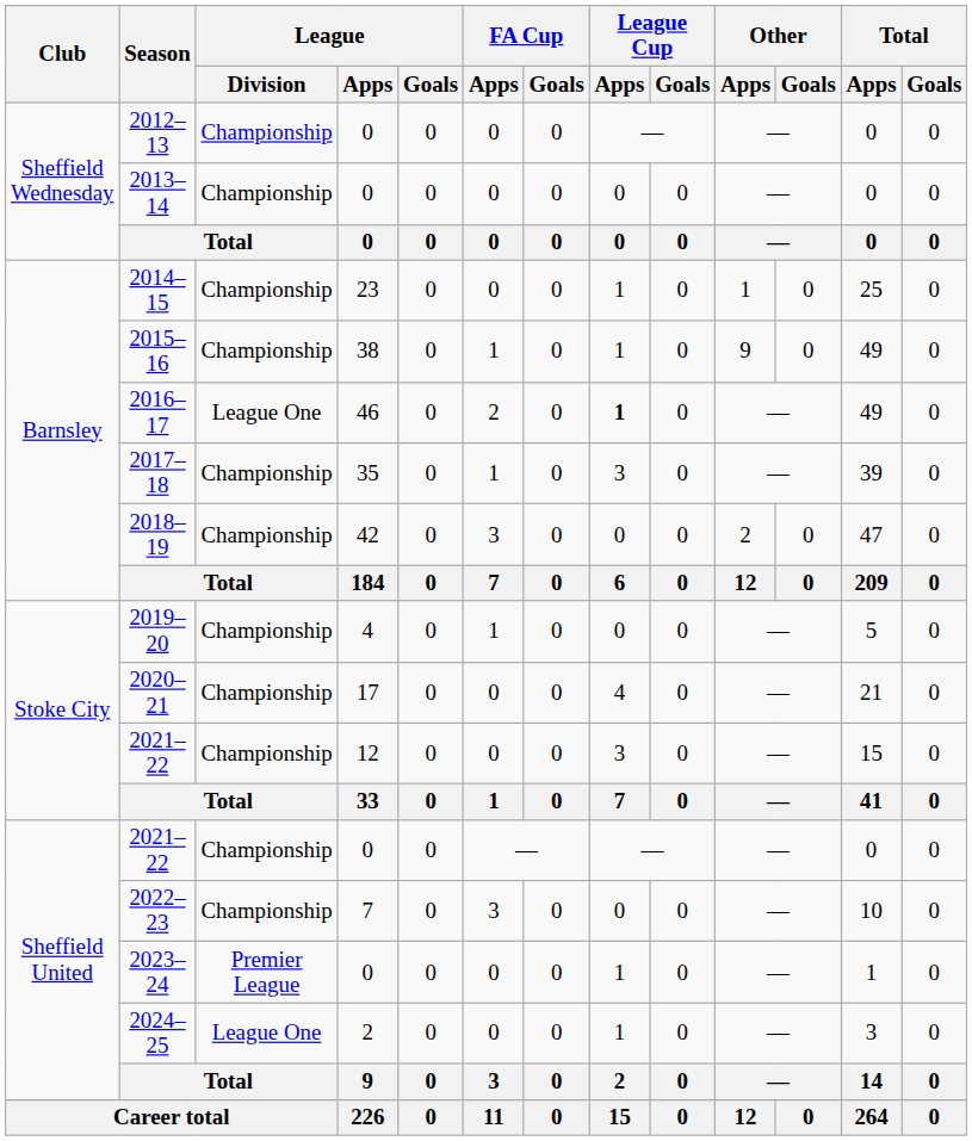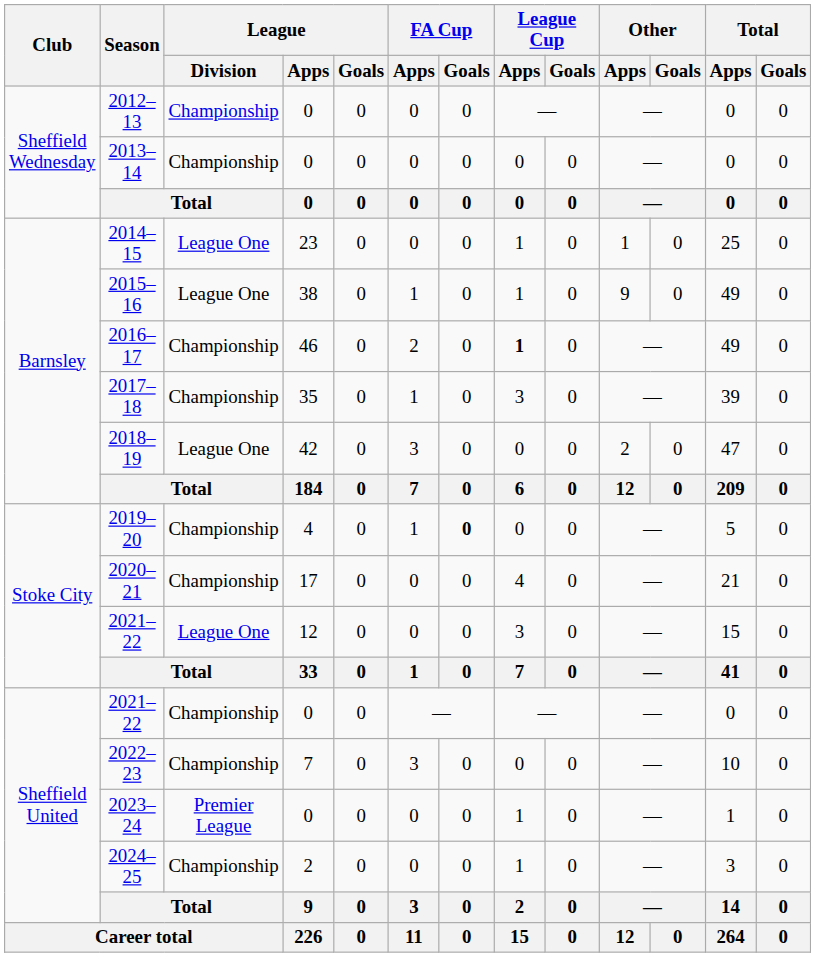2014–15 | League / Division: Championship -> League One
2015–16 | League / Division: Championship -> League One
2016–17 | League / Division: League One -> Championship
2018–19 | League / Division: Championship -> League One
2019–20 | FA Cup / Goals: normal -> bold
2021–22 / 12 | League / Division: Championship -> League One
2024–25 | League / Division: League One -> Championship
